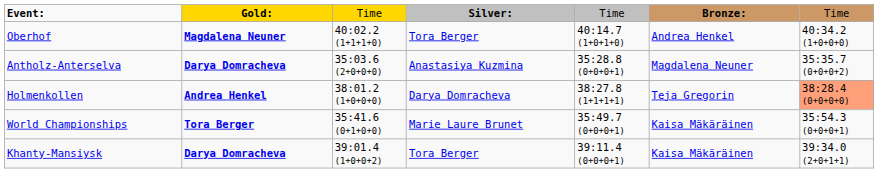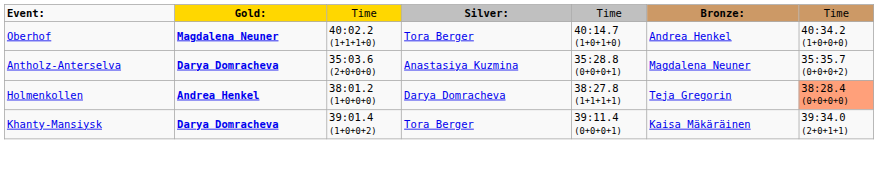- row: World Championships | Tora Berger | 35:41.6 (0+1+0+0) | Marie Laure Brunet | 35:49.7 (0+0+0+1) | Kaisa Mäkäräinen | 35:54.3 (0+0+0+1)
